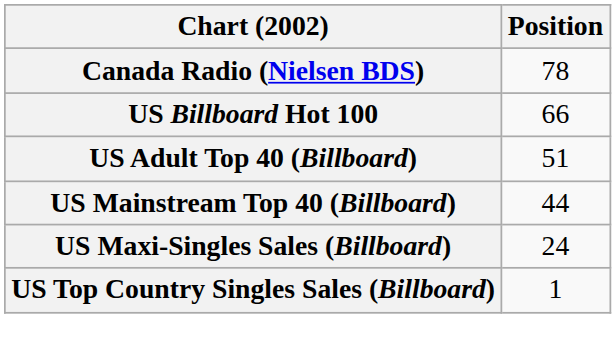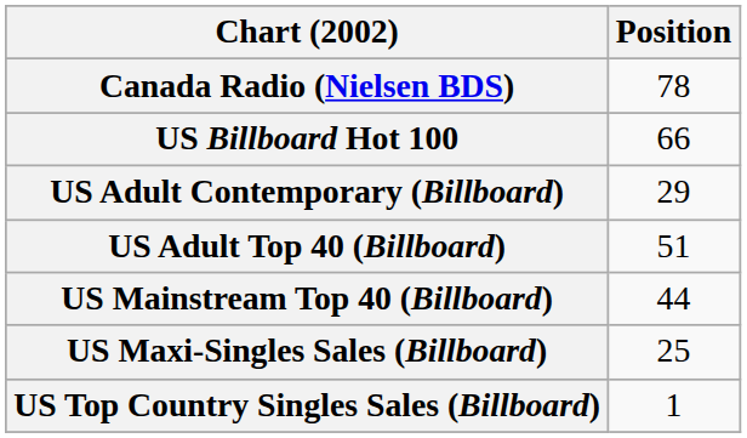+ row: US Adult Contemporary (Billboard) | 29
US Maxi-Singles Sales (Billboard) | Position: 24 -> 25
